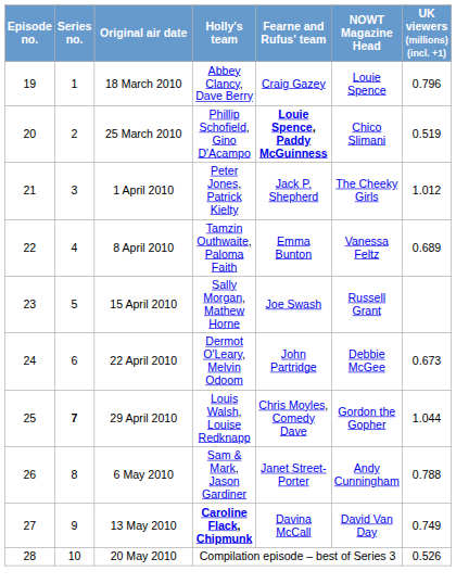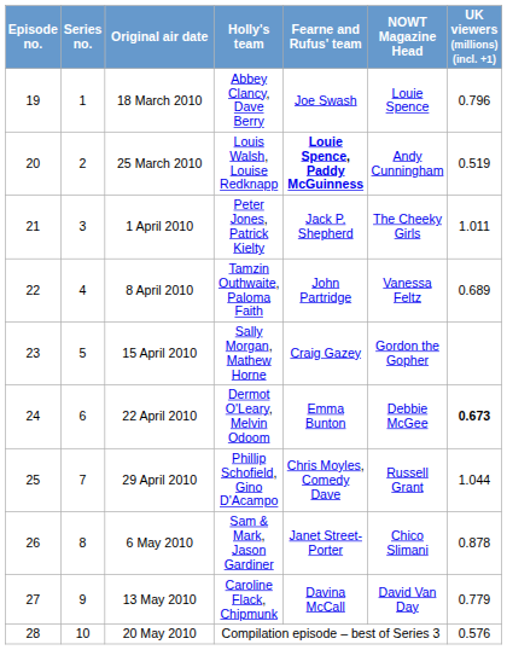18 March 2010 | Fearne and Rufus' team: Craig Gazey -> Joe Swash
25 March 2010 | Holly's team: Phillip Schofield, Gino D'Acampo -> Louis Walsh, Louise Redknapp
25 March 2010 | NOWT Magazine Head: Chico Slimani -> Andy Cunningham
1 April 2010 | UK viewers (millions) (incl. +1): 1.012 -> 1.011
8 April 2010 | Fearne and Rufus' team: Emma Bunton -> John Partridge
15 April 2010 | Fearne and Rufus' team: Joe Swash -> Craig Gazey
15 April 2010 | NOWT Magazine Head: Russell Grant -> Gordon the Gopher
22 April 2010 | Fearne and Rufus' team: John Partridge -> Emma Bunton
22 April 2010 | UK viewers (millions) (incl. +1): normal -> bold
29 April 2010 | Series no.: bold -> normal
29 April 2010 | Holly's team: Louis Walsh, Louise Redknapp -> Phillip Schofield, Gino D'Acampo
29 April 2010 | NOWT Magazine Head: Gordon the Gopher -> Russell Grant
6 May 2010 | NOWT Magazine Head: Andy Cunningham -> Chico Slimani
6 May 2010 | UK viewers (millions) (incl. +1): 0.788 -> 0.878
13 May 2010 | Holly's team: bold -> normal
13 May 2010 | UK viewers (millions) (incl. +1): 0.749 -> 0.779
20 May 2010 | UK viewers (millions) (incl. +1): 0.526 -> 0.576
